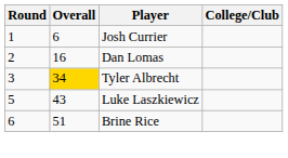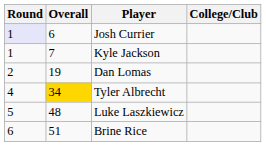Josh Currier | Round: no background -> lavender background
+ row: 1 | 7 | Kyle Jackson
Dan Lomas | Overall: 16 -> 19
Tyler Albrecht | Round: 3 -> 4
Luke Laszkiewicz | Overall: 43 -> 48
